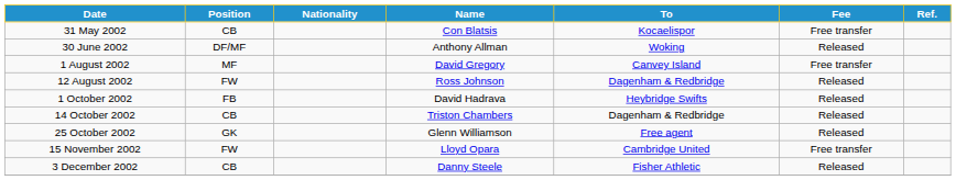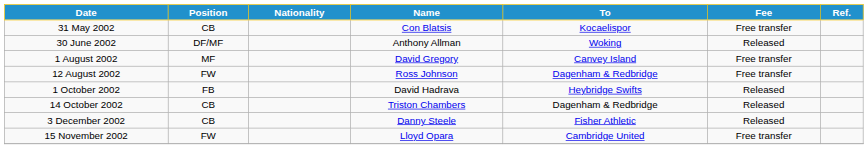12 August 2002 | Fee: Released -> Free transfer
- row: 25 October 2002 | GK | Glenn Williamson | Free agent | Released
rows swapped: 15 November 2002 <-> 3 December 2002
